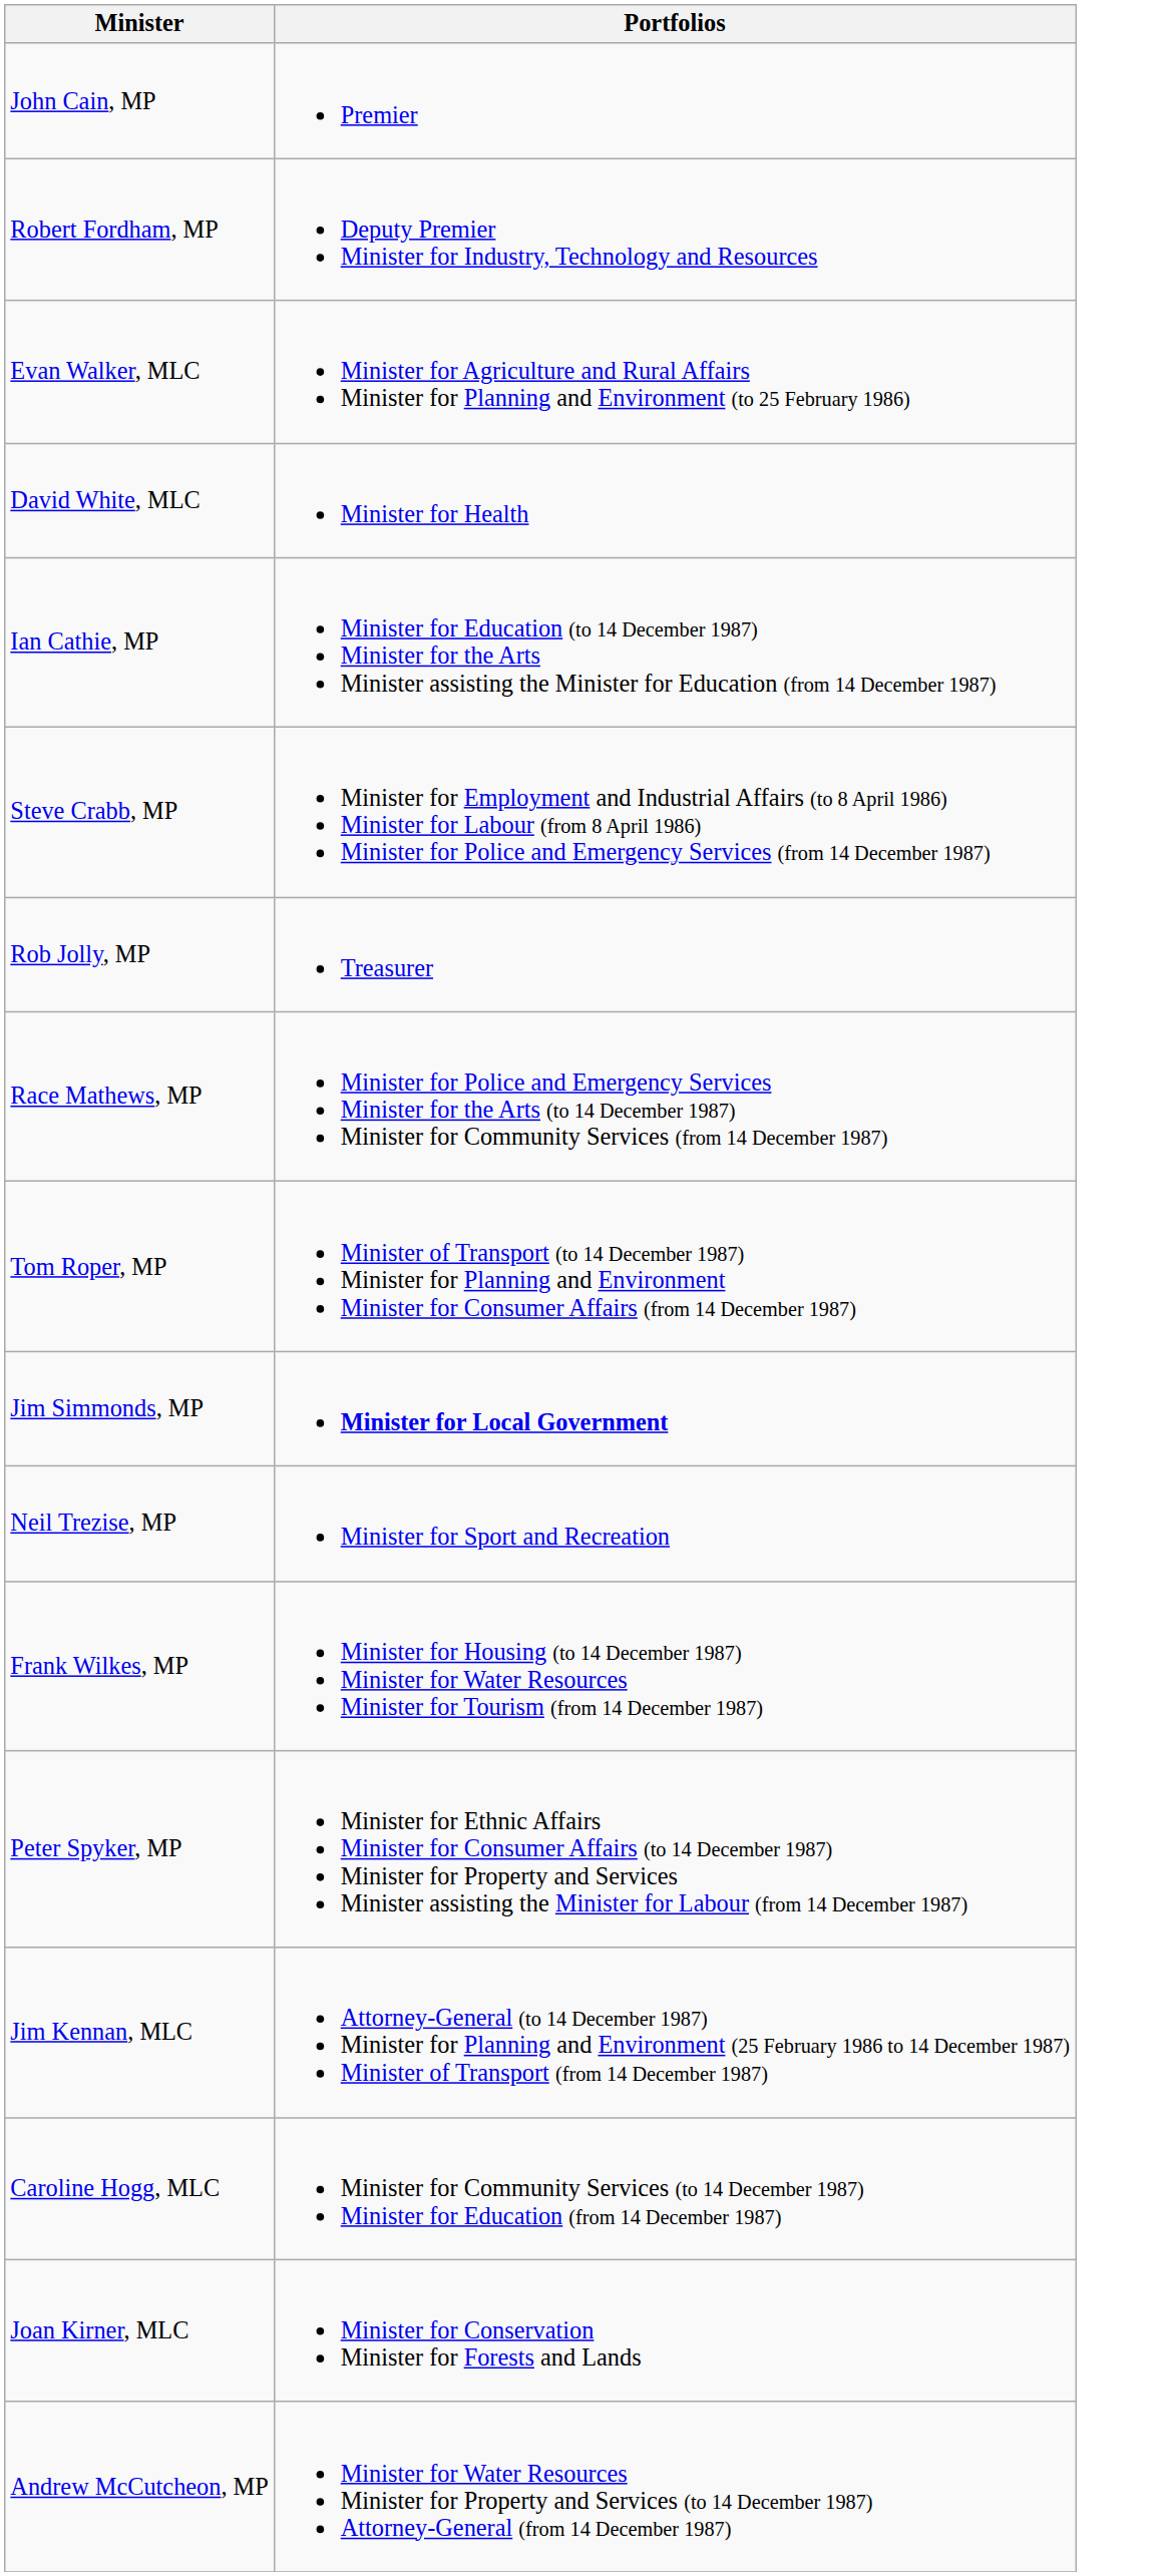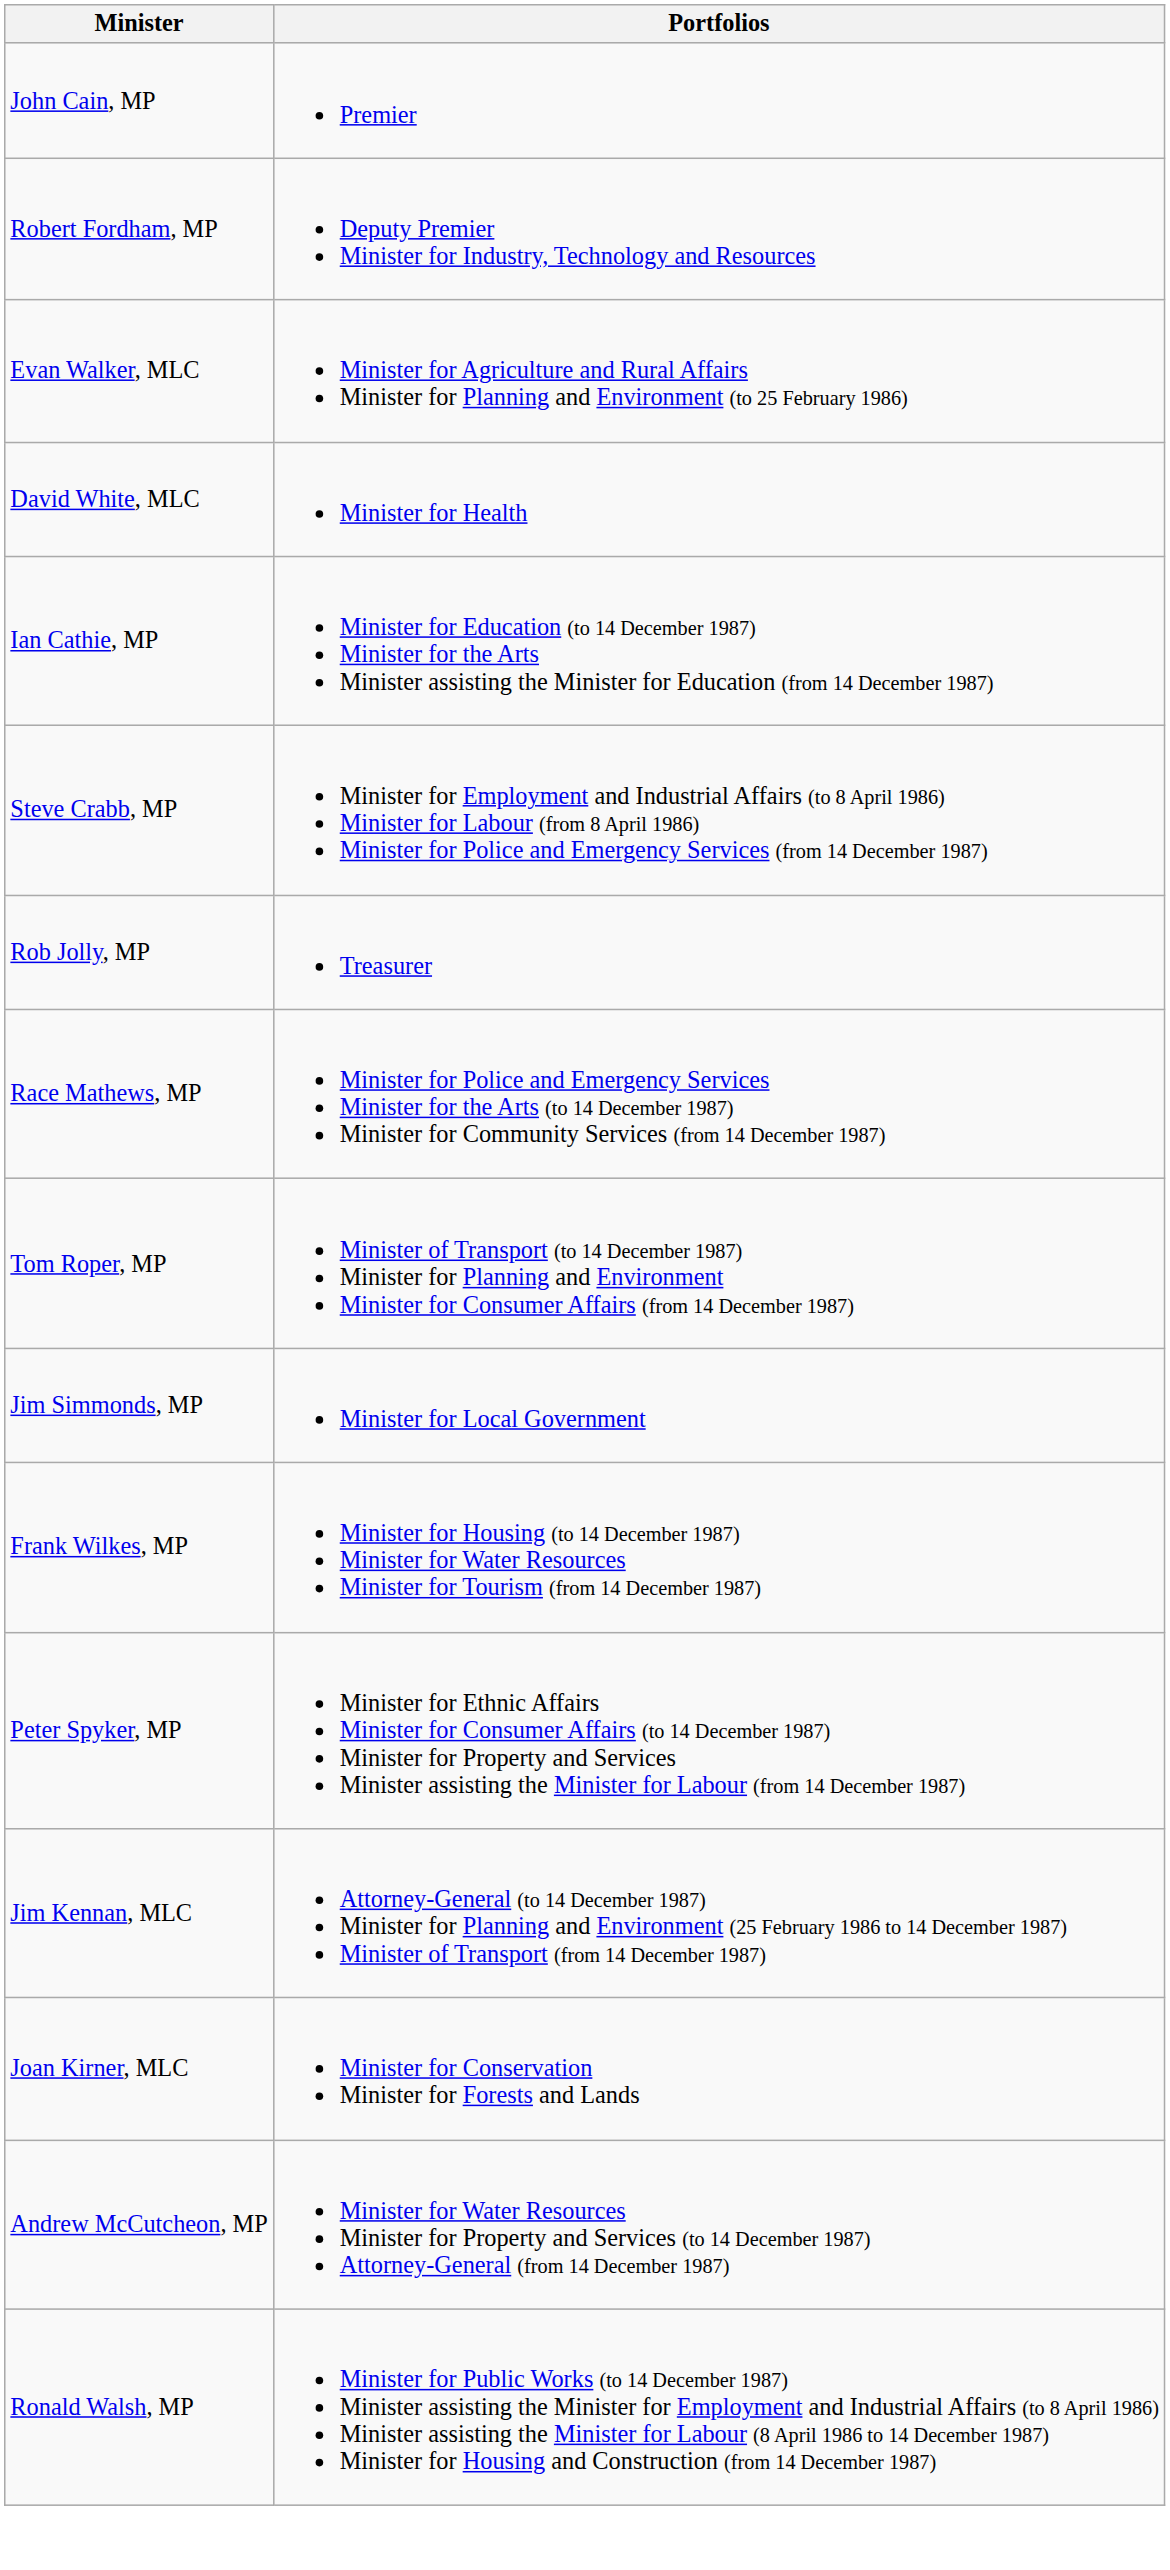Jim Simmonds, MP | Portfolios: bold -> normal
- row: Neil Trezise, MP | Minister for Sport and Recreation
- row: Caroline Hogg, MLC | Minister for Community Services (to 14 December 1987) Minister for Education (from 14 December 1987)
+ row: Ronald Walsh, MP | Minister for Public Works (to 14 December 1987) Minister assisting the Minister for Employment and Industrial Affairs (to 8 April 1986) Minister assisting the Minister for Labour (8 April 1986 to 14 December 1987) Minister for Housing and Construction (from 14 December 1987)
